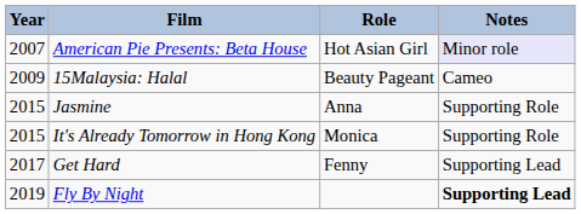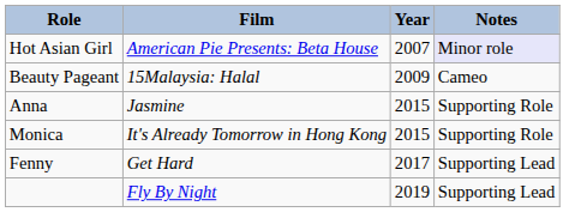columns swapped: Year <-> Role
Fly By Night | Notes: bold -> normal
